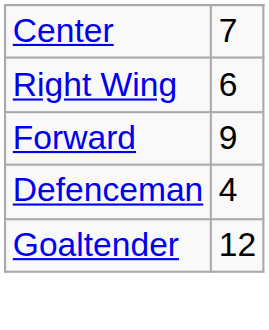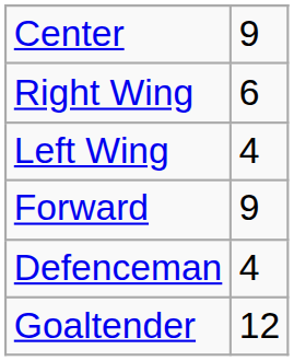Center | column 2: 7 -> 9
+ row: Left Wing | 4
